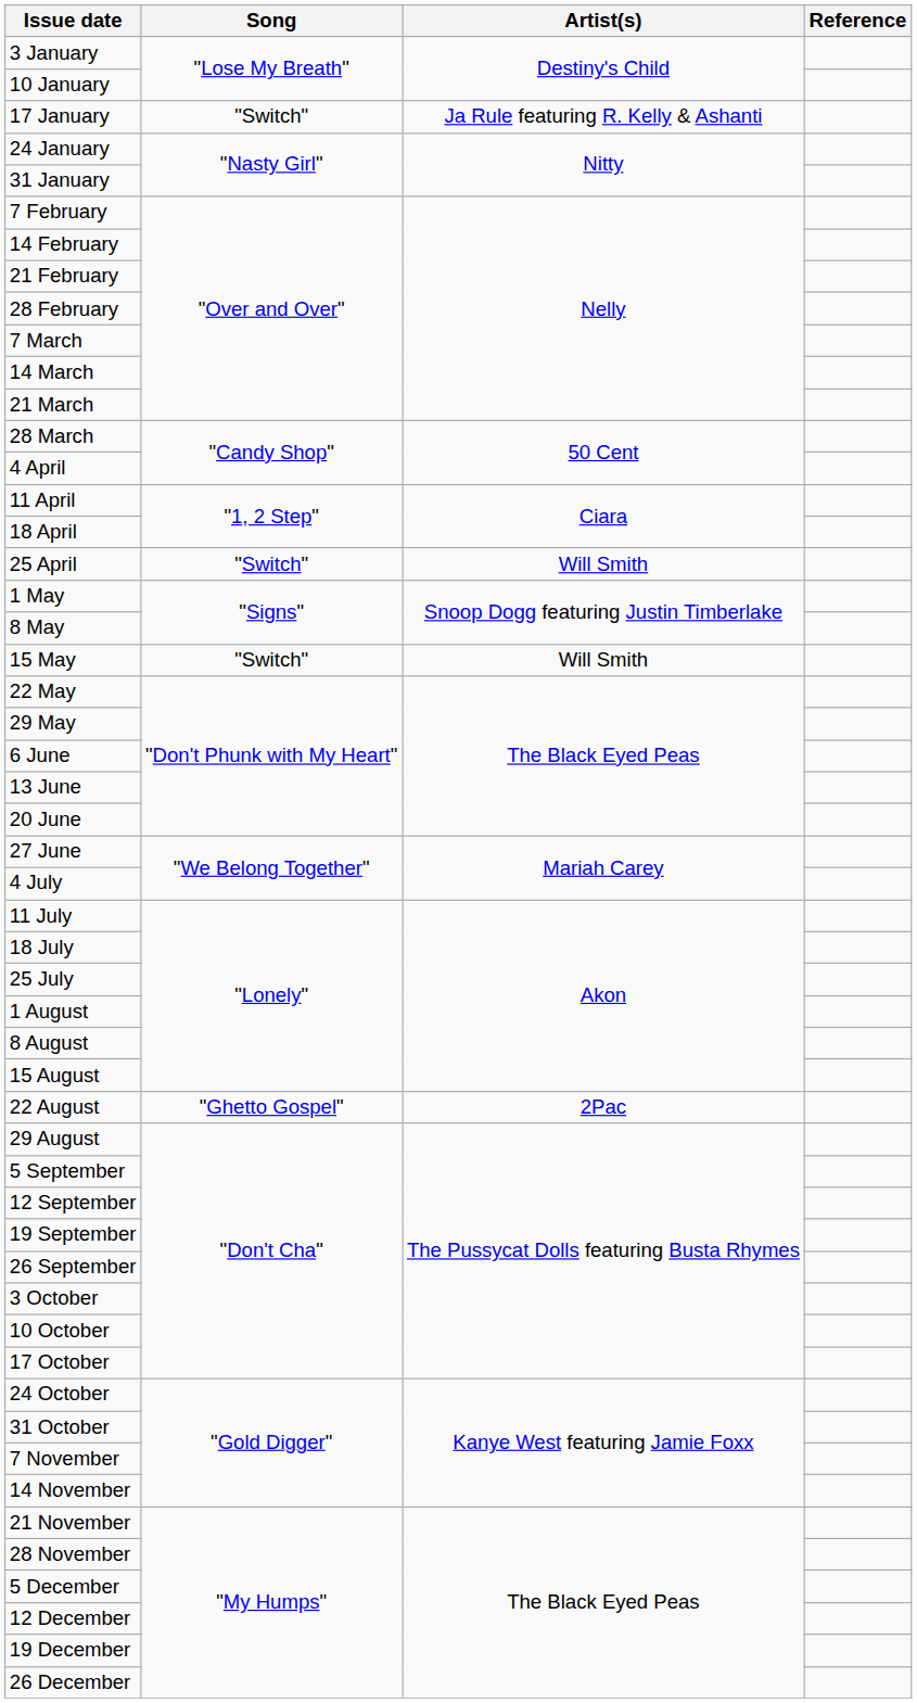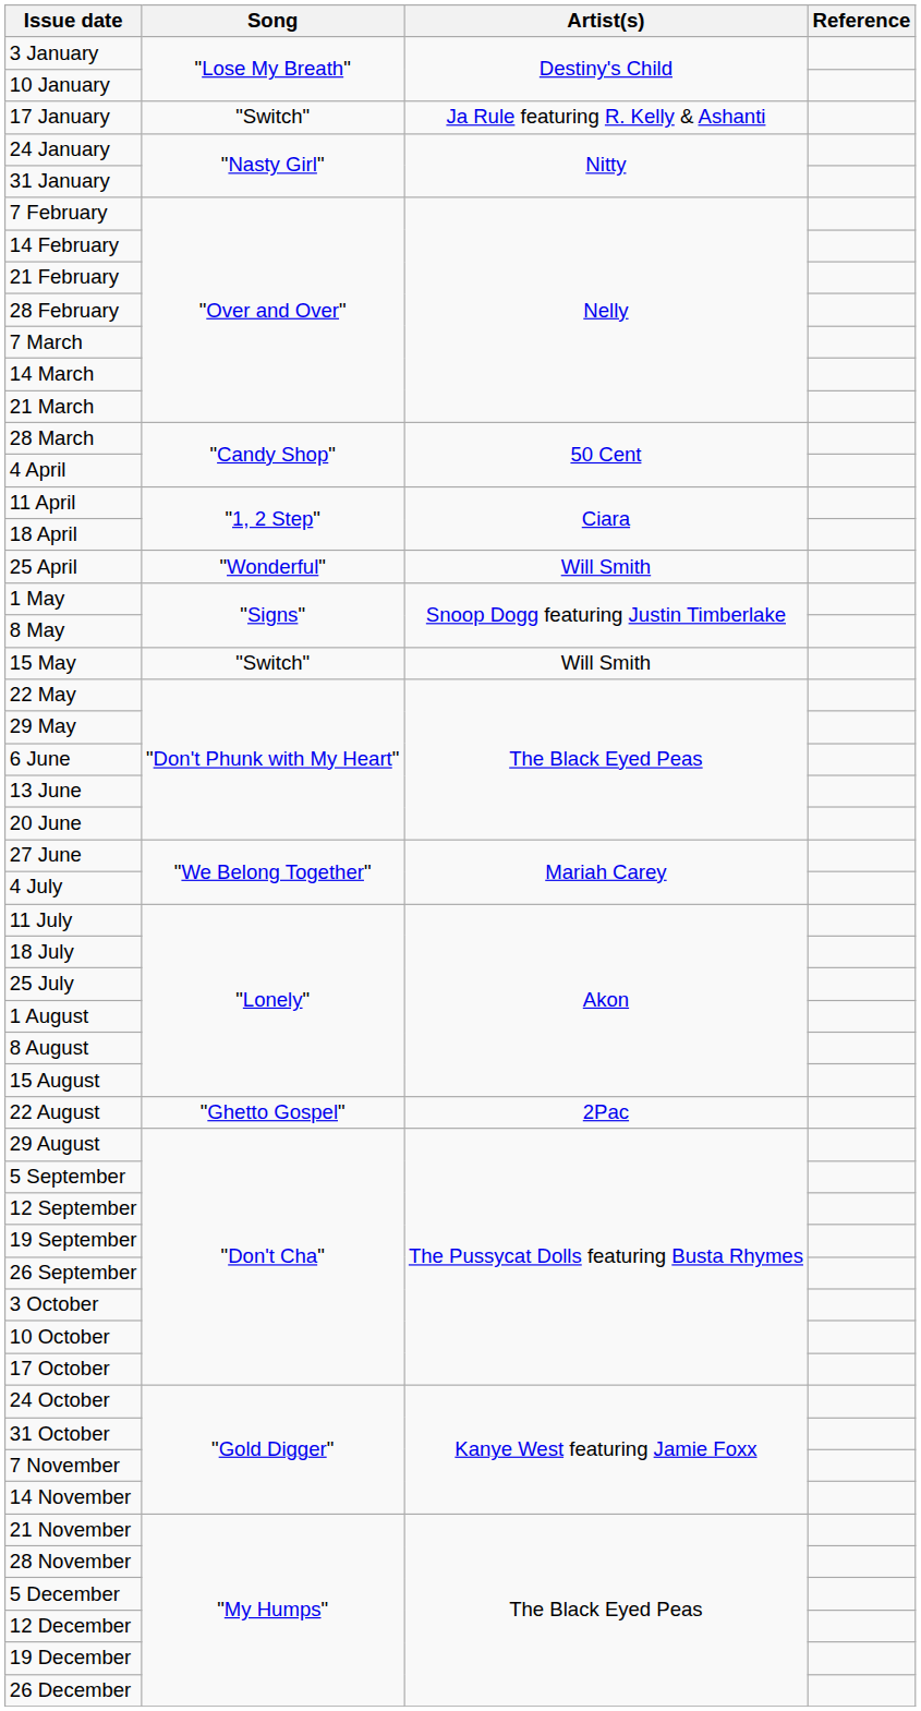25 April | Song: "Switch" -> "Wonderful"
